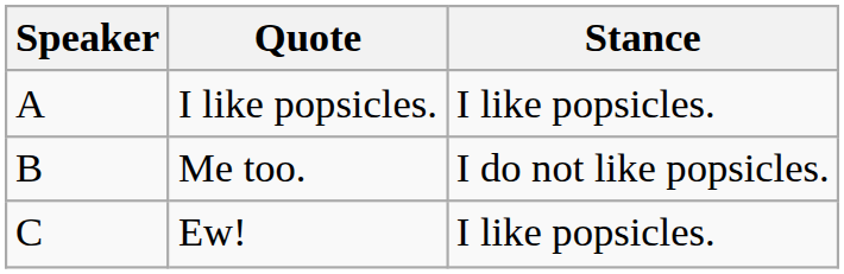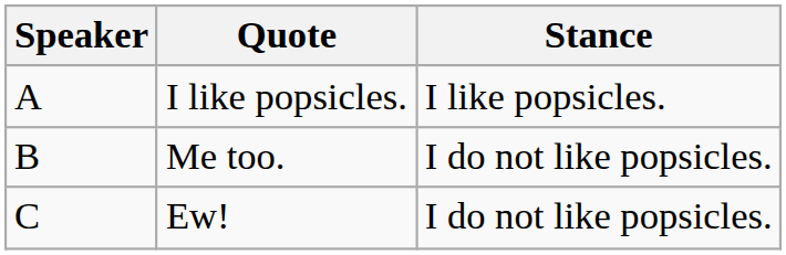Ew! | Stance: I like popsicles. -> I do not like popsicles.
